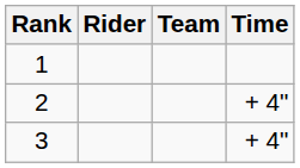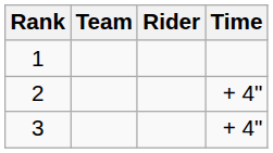columns swapped: Rider <-> Team
